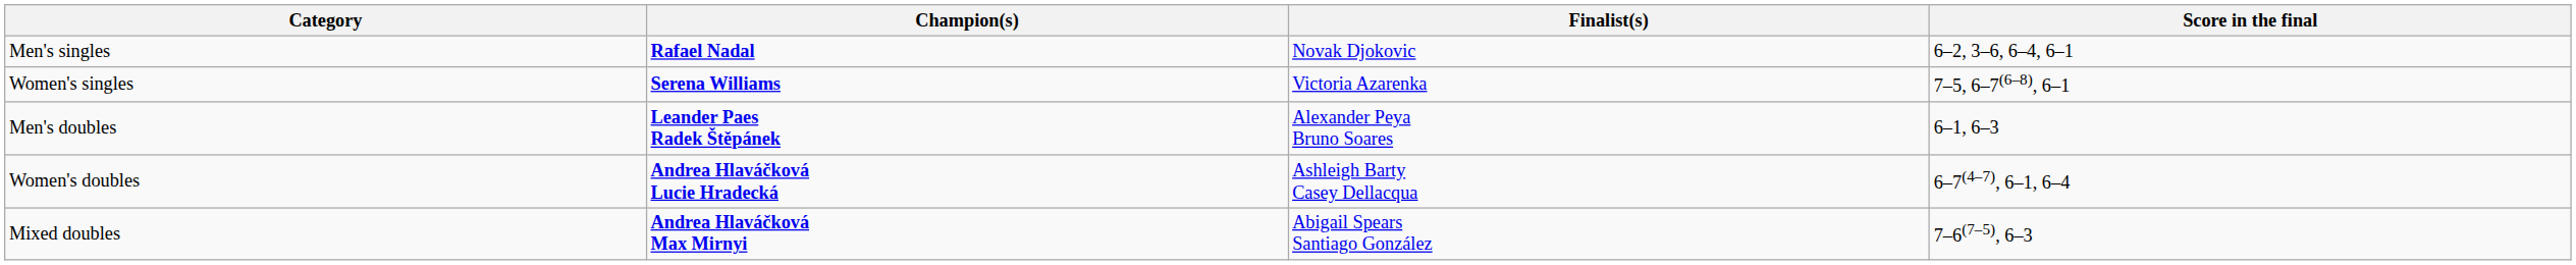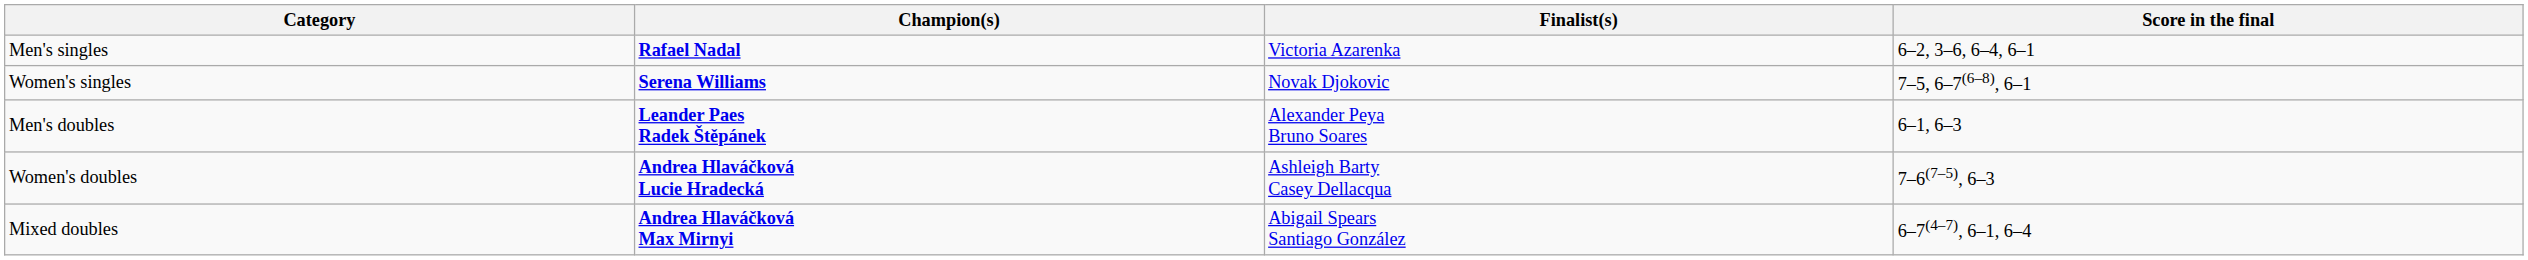Men's singles | Finalist(s): Novak Djokovic -> Victoria Azarenka
Women's singles | Finalist(s): Victoria Azarenka -> Novak Djokovic
Women's doubles | Score in the final: 6–7(4–7), 6–1, 6–4 -> 7–6(7–5), 6–3
Mixed doubles | Score in the final: 7–6(7–5), 6–3 -> 6–7(4–7), 6–1, 6–4
